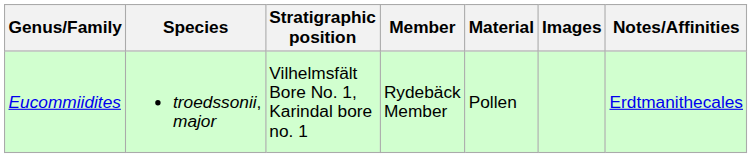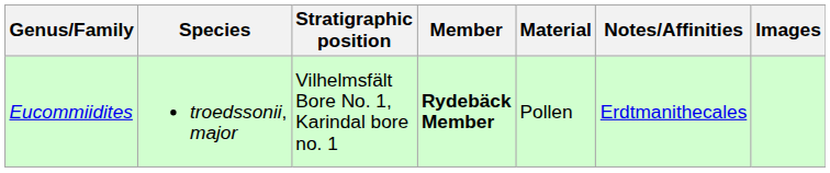columns swapped: Notes/Affinities <-> Images
Eucommiidites | Member: normal -> bold
